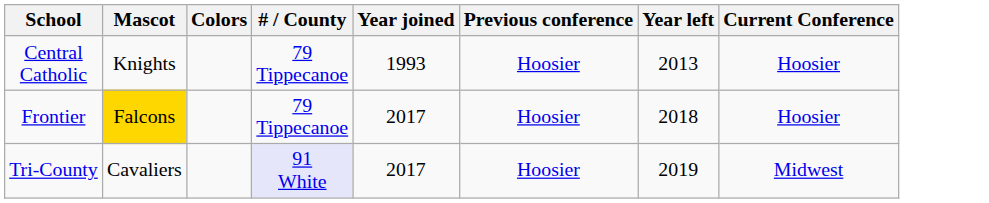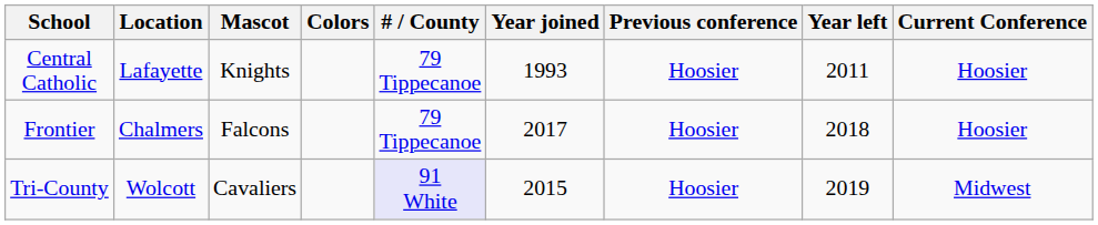+ column: Location | Lafayette | Chalmers | Wolcott
Central Catholic | Year left: 2013 -> 2011
Frontier | Mascot: gold background -> no background
Tri-County | Year joined: 2017 -> 2015
